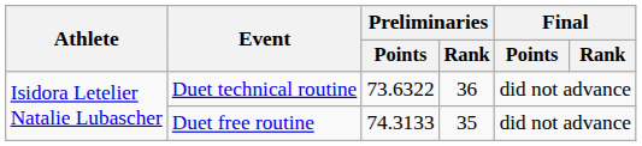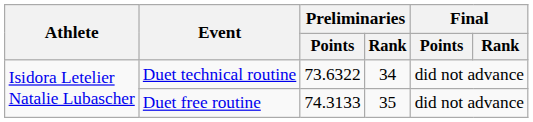Duet technical routine | Preliminaries / Rank: 36 -> 34
